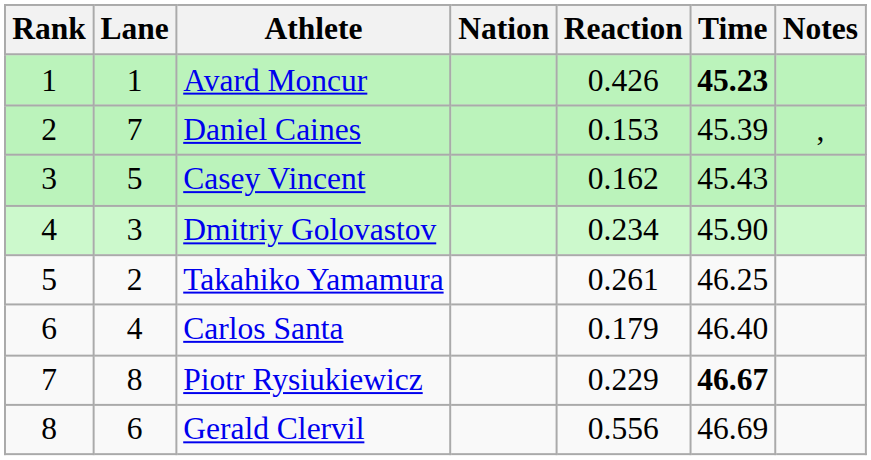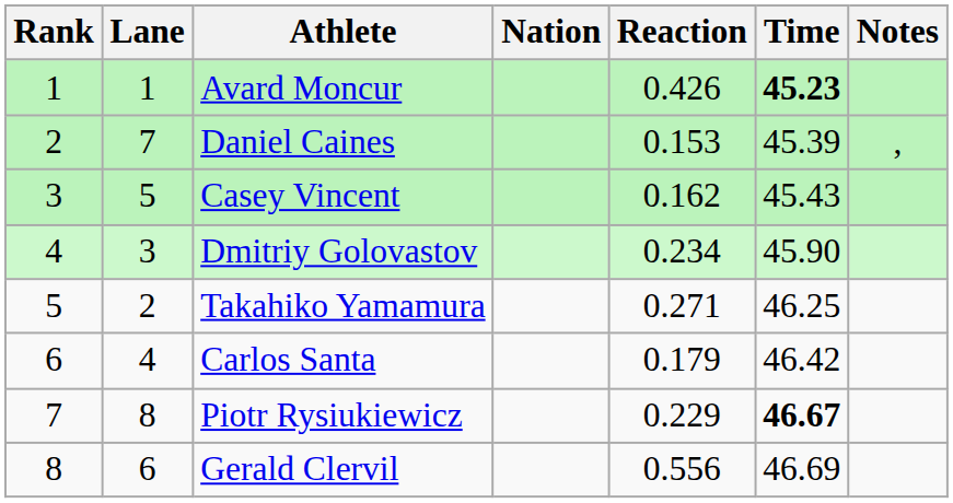Takahiko Yamamura | Reaction: 0.261 -> 0.271
Carlos Santa | Time: 46.40 -> 46.42
